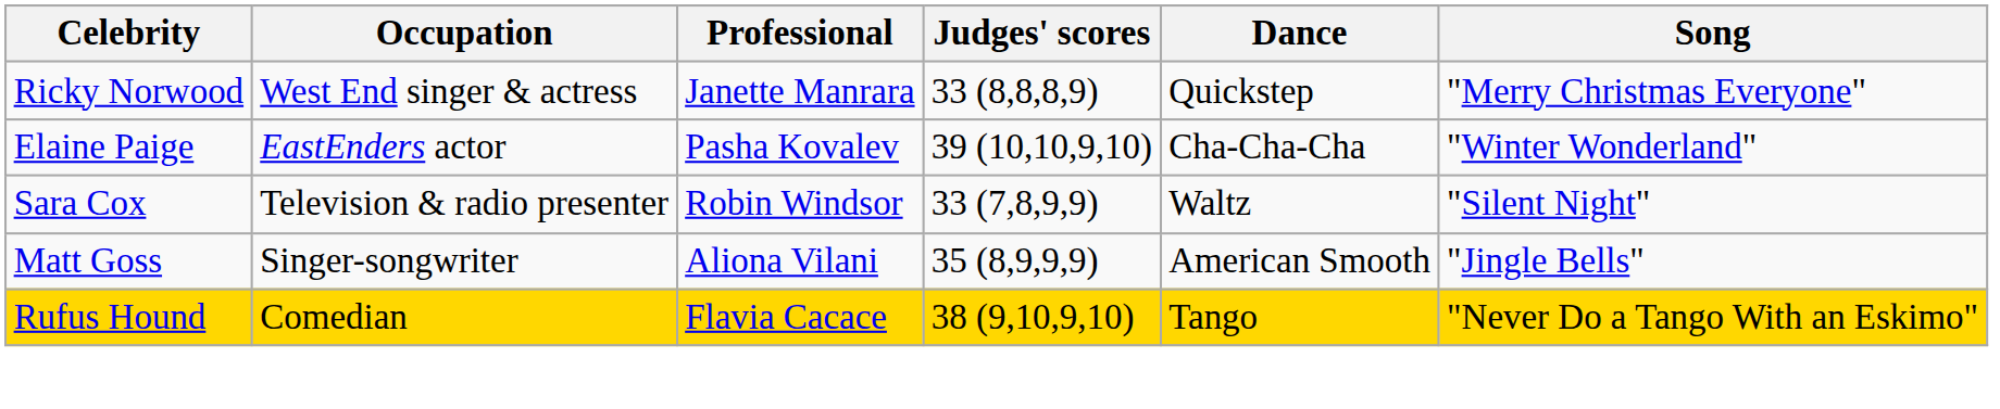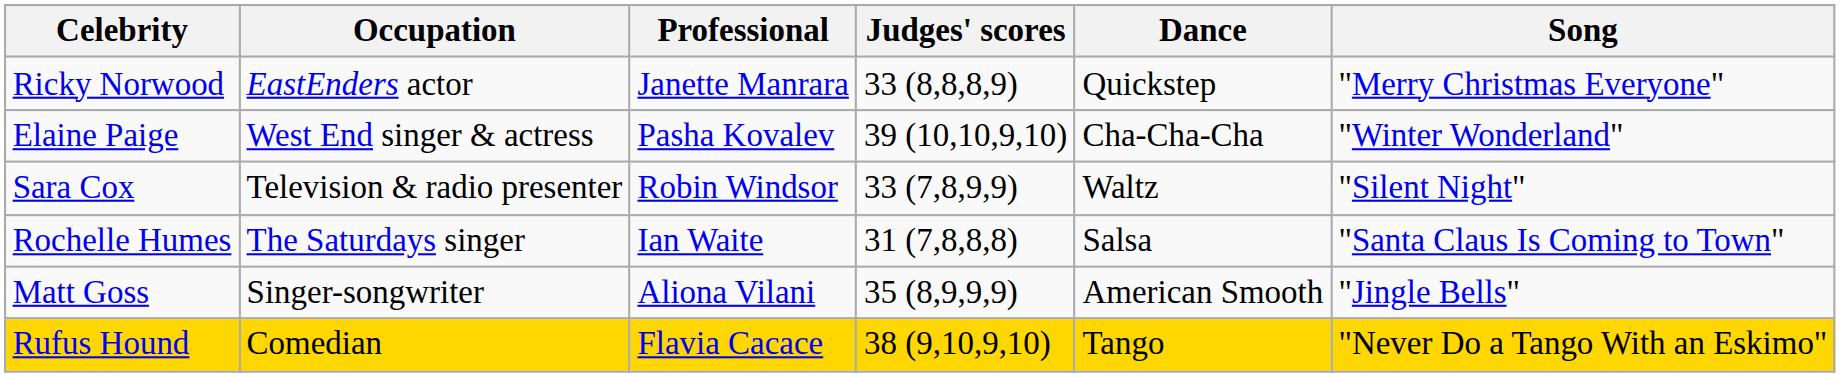Ricky Norwood | Occupation: West End singer & actress -> EastEnders actor
Elaine Paige | Occupation: EastEnders actor -> West End singer & actress
+ row: Rochelle Humes | The Saturdays singer | Ian Waite | 31 (7,8,8,8) | Salsa | "Santa Claus Is Coming to Town"
